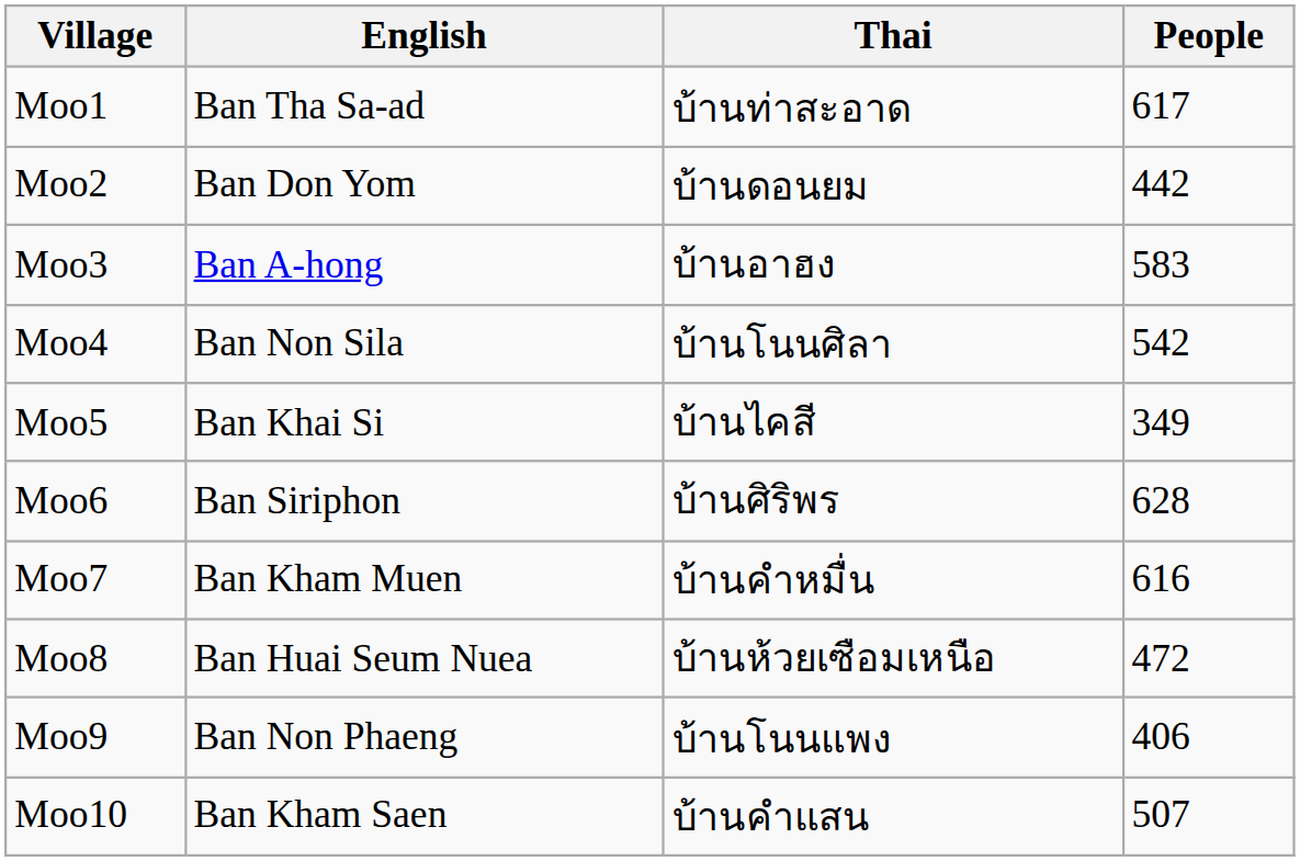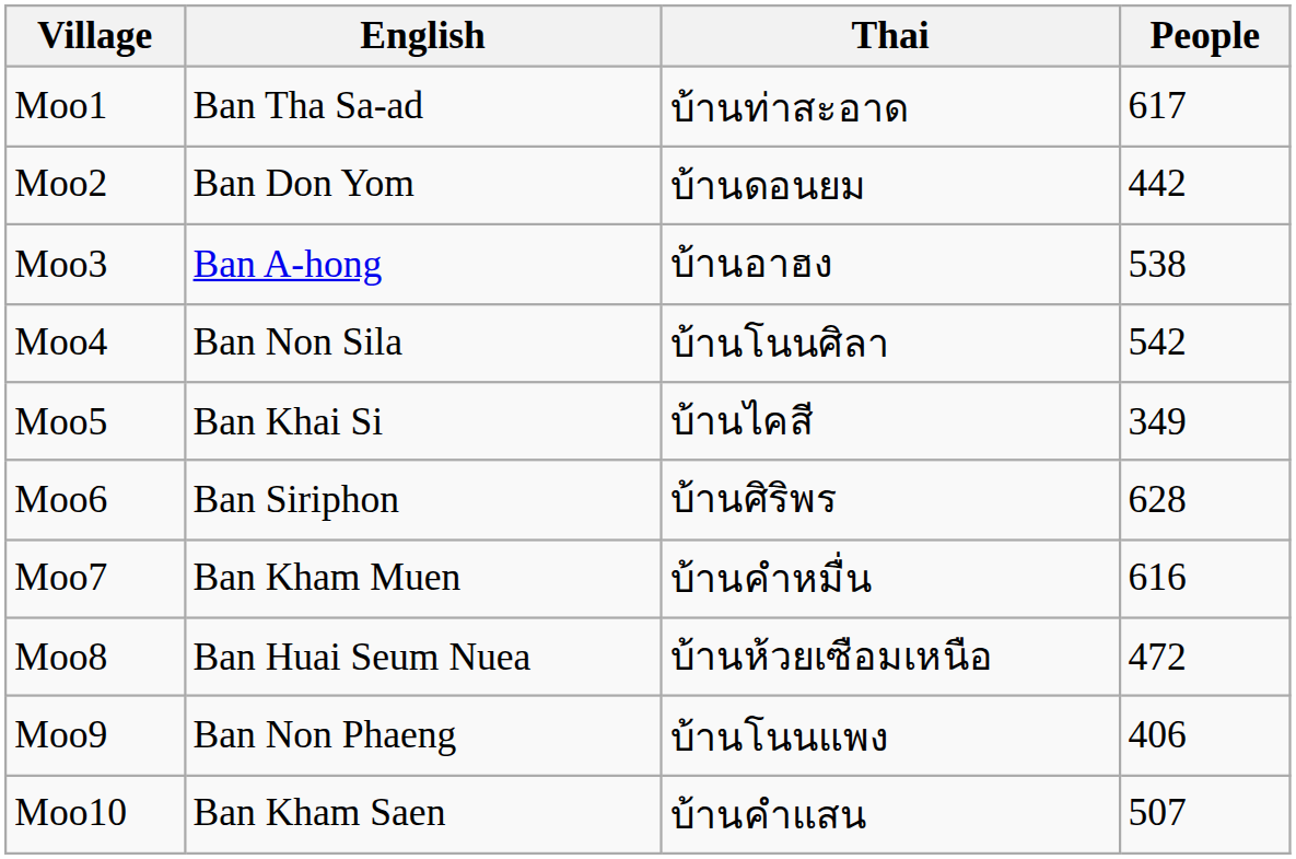Moo3 | People: 583 -> 538
